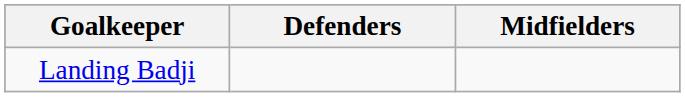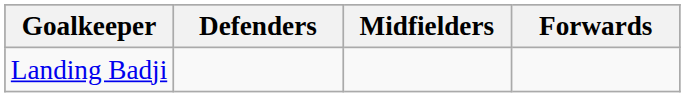+ column: Forwards
